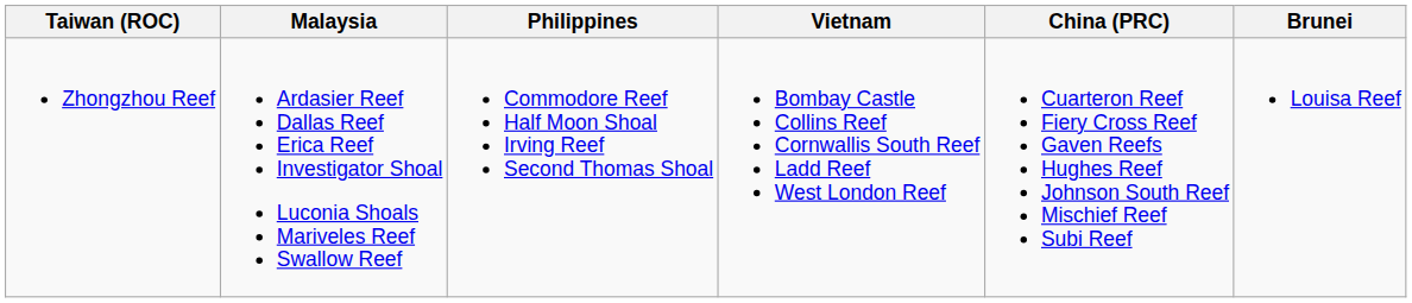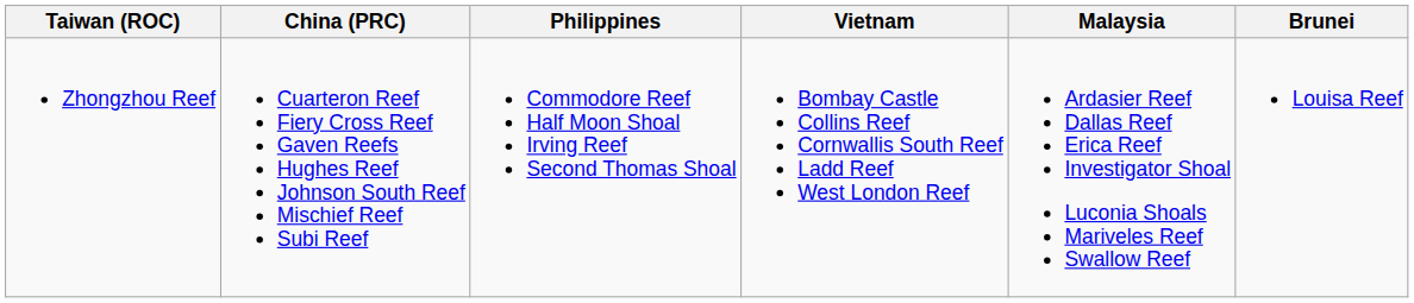columns swapped: China (PRC) <-> Malaysia
